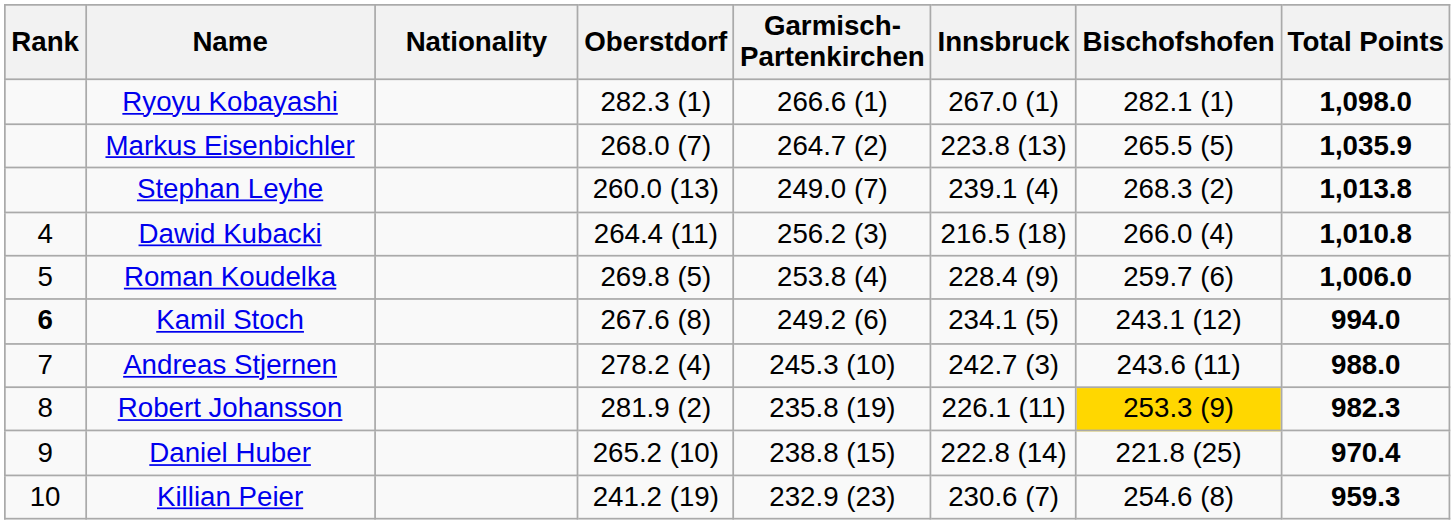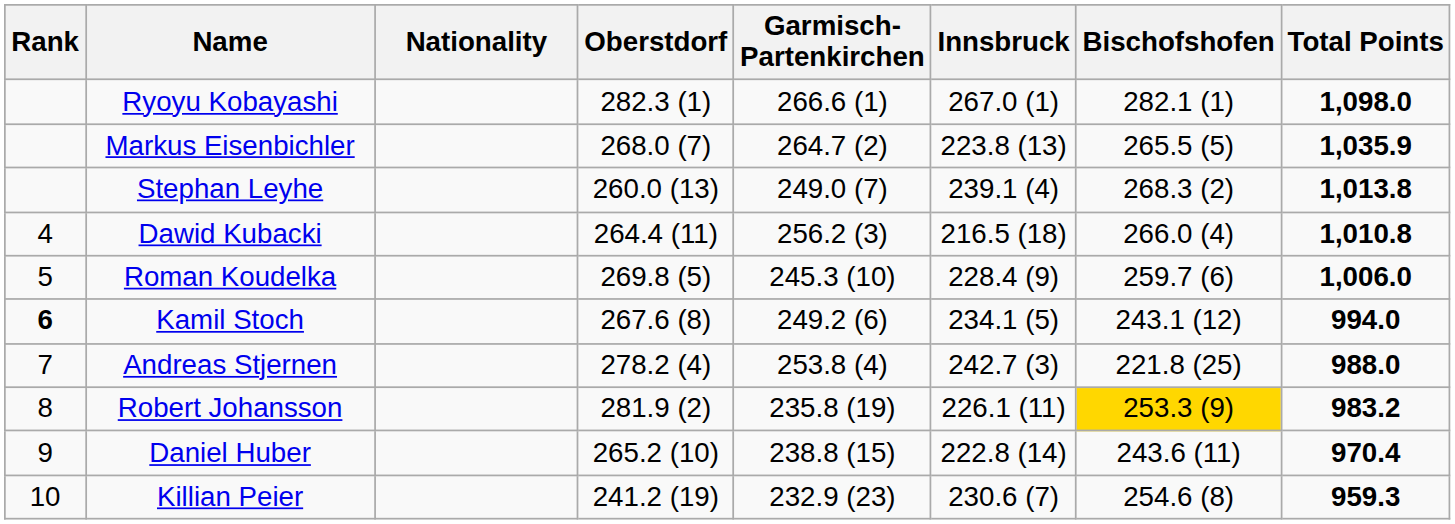Roman Koudelka | Garmisch- Partenkirchen: 253.8 (4) -> 245.3 (10)
Andreas Stjernen | Garmisch- Partenkirchen: 245.3 (10) -> 253.8 (4)
Andreas Stjernen | Bischofshofen: 243.6 (11) -> 221.8 (25)
Robert Johansson | Total Points: 982.3 -> 983.2
Daniel Huber | Bischofshofen: 221.8 (25) -> 243.6 (11)
